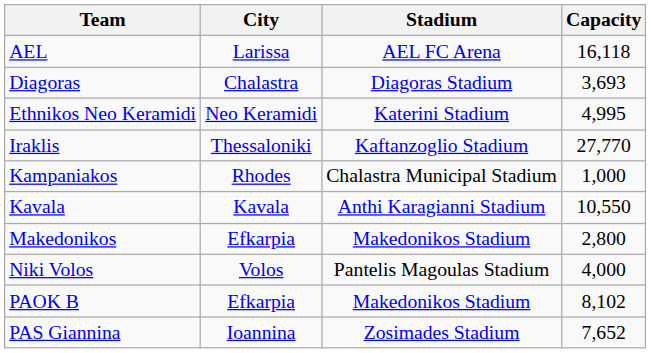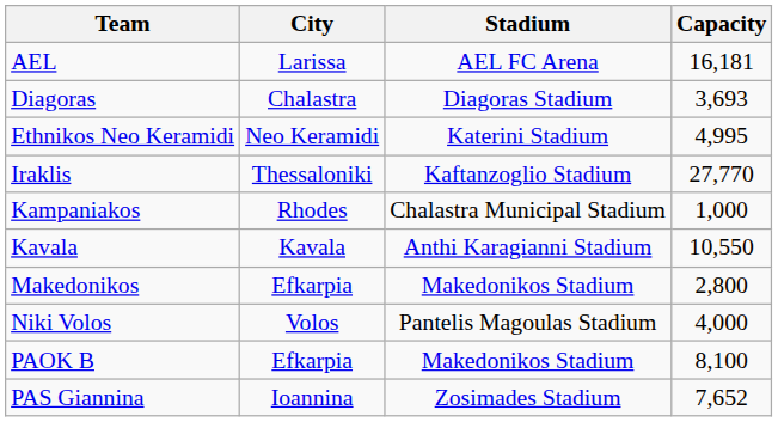AEL | Capacity: 16,118 -> 16,181
PAOK B | Capacity: 8,102 -> 8,100
